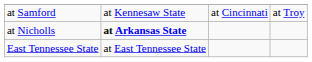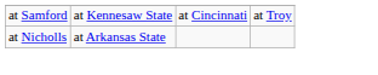at Nicholls | column 2: bold -> normal
- row: East Tennessee State | at East Tennessee State
